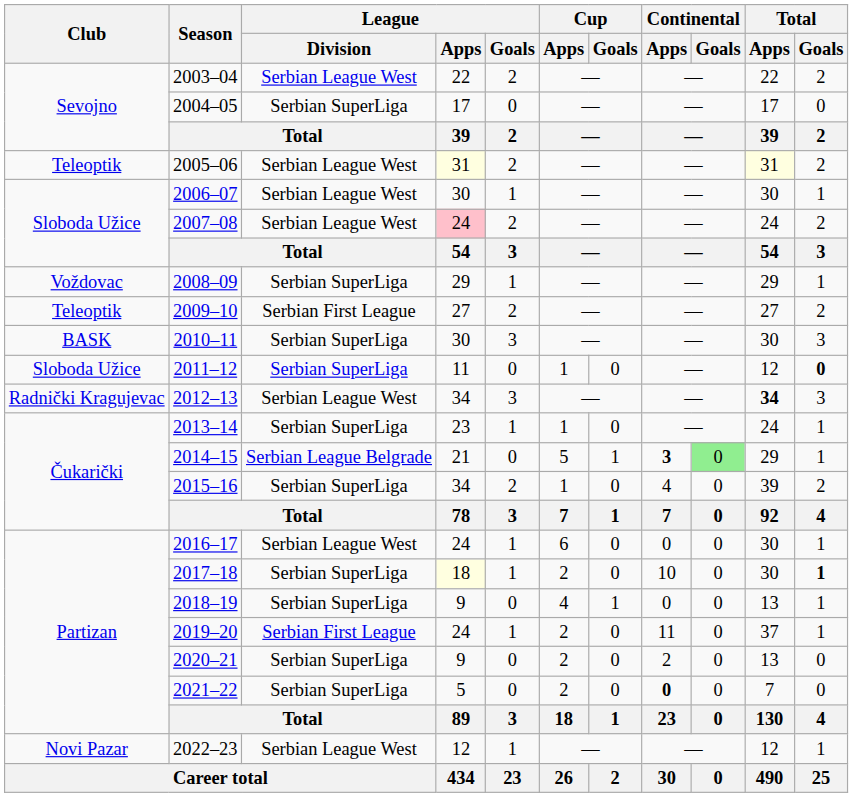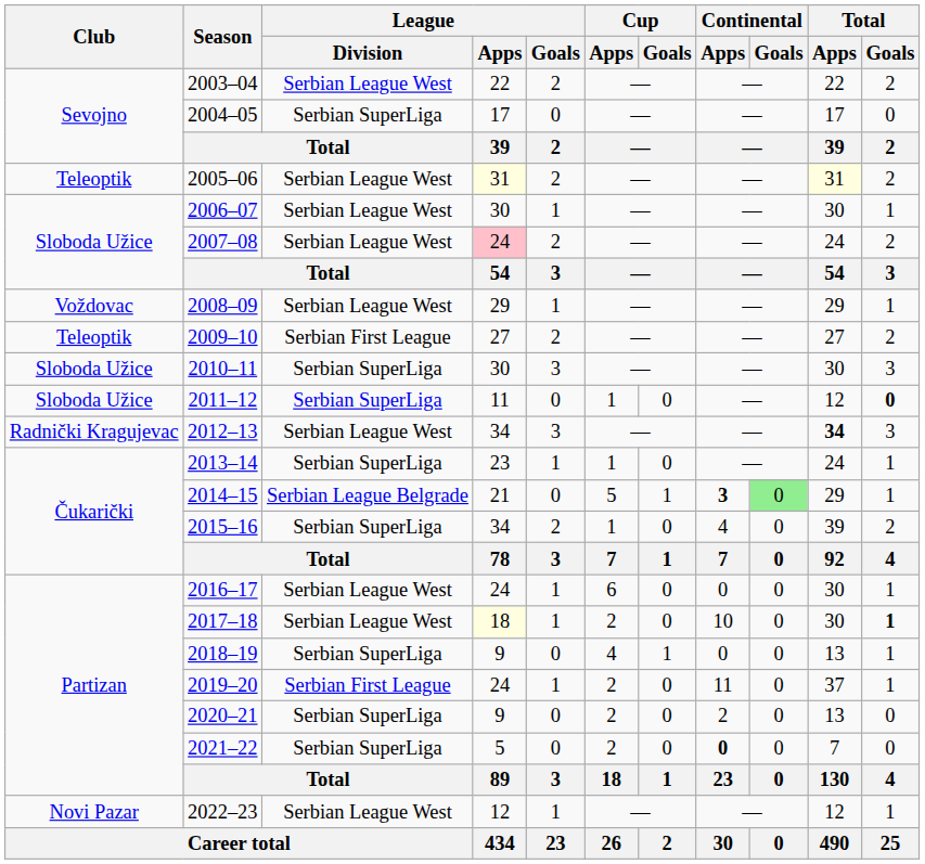2008–09 | League / Division: Serbian SuperLiga -> Serbian League West
2010–11 | Club: BASK -> Sloboda Užice
2017–18 | League / Division: Serbian SuperLiga -> Serbian League West
